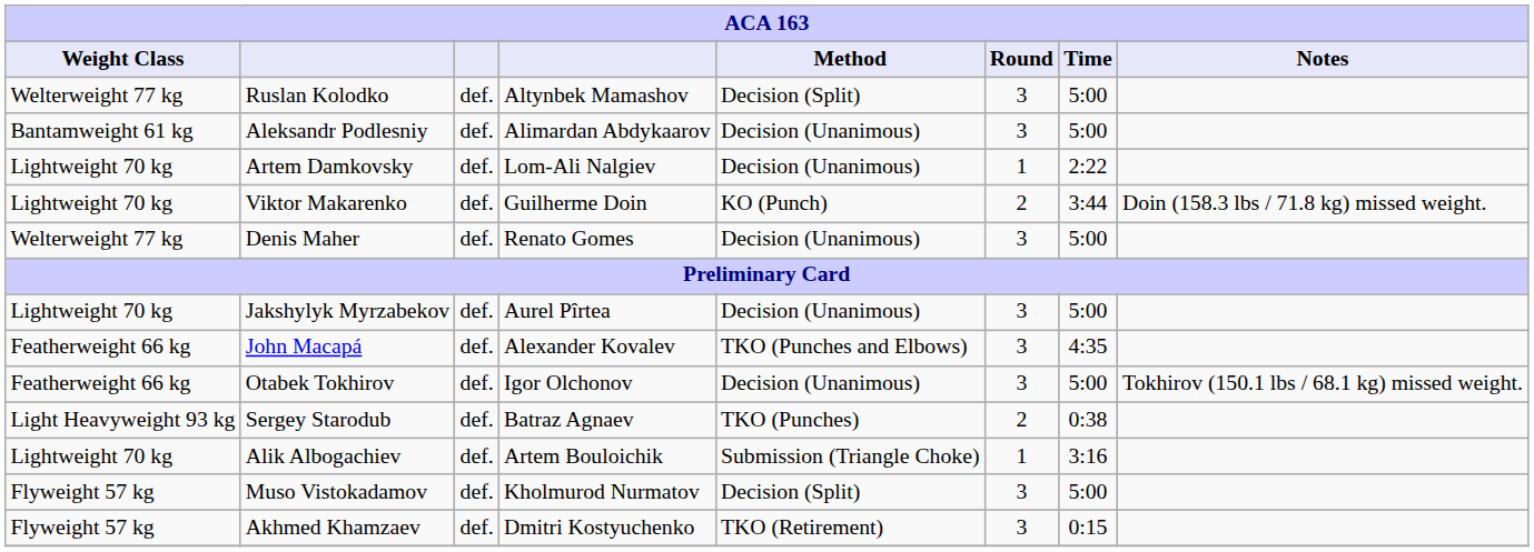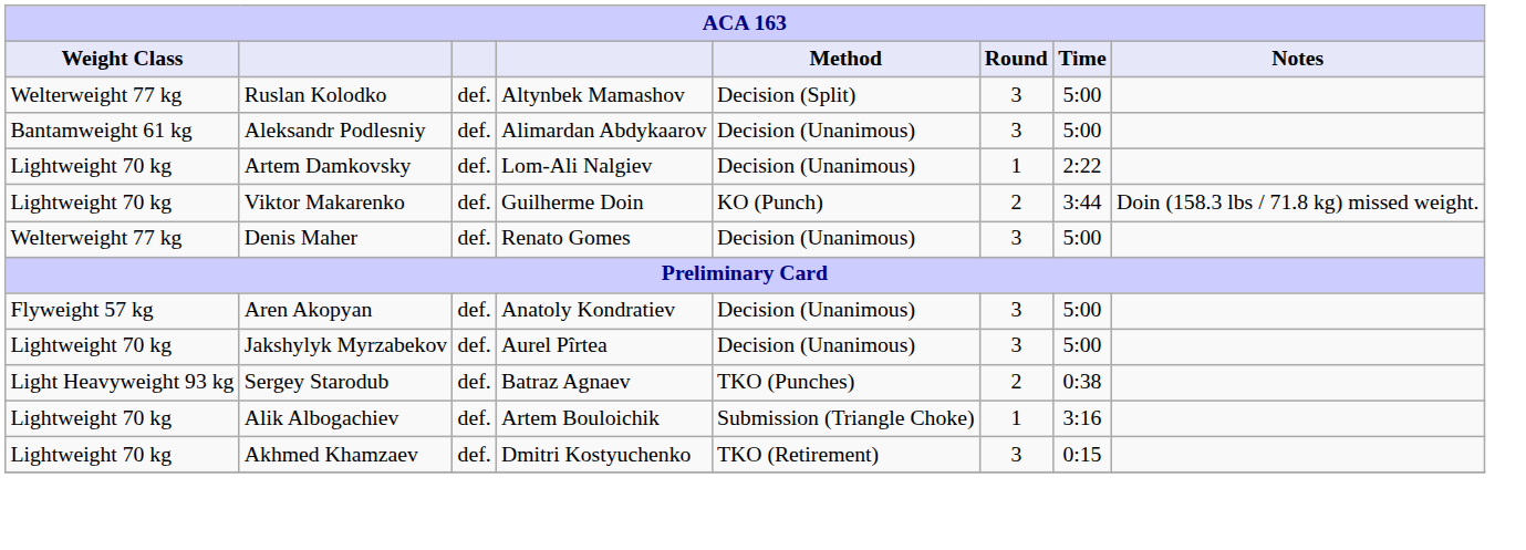+ row: Flyweight 57 kg | Aren Akopyan | def. | Anatoly Kondratiev | Decision (Unanimous) | 3 | 5:00
- row: Featherweight 66 kg | John Macapá | def. | Alexander Kovalev | TKO (Punches and Elbows) | 3 | 4:35
- row: Featherweight 66 kg | Otabek Tokhirov | def. | Igor Olchonov | Decision (Unanimous) | 3 | 5:00 | Tokhirov (150.1 lbs / 68.1 kg) missed weight.
- row: Flyweight 57 kg | Muso Vistokadamov | def. | Kholmurod Nurmatov | Decision (Split) | 3 | 5:00
Akhmed Khamzaev | Weight Class: Flyweight 57 kg -> Lightweight 70 kg
